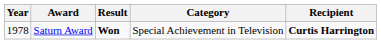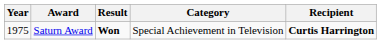Saturn Award | Year: 1978 -> 1975
